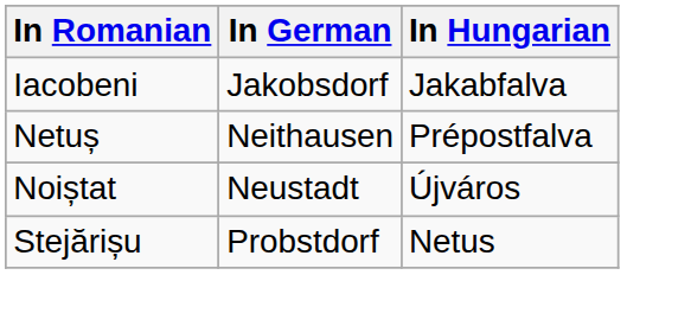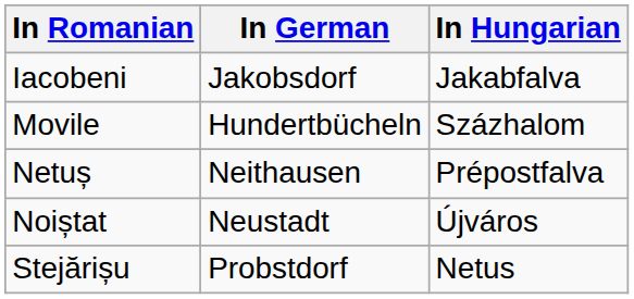+ row: Movile | Hundertbücheln | Százhalom
